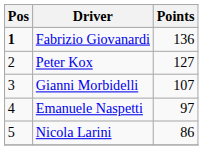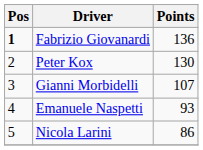Peter Kox | Points: 127 -> 130
Emanuele Naspetti | Points: 97 -> 93
